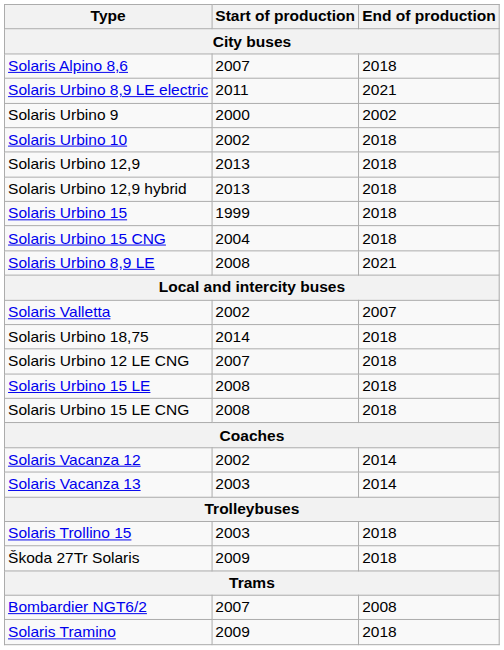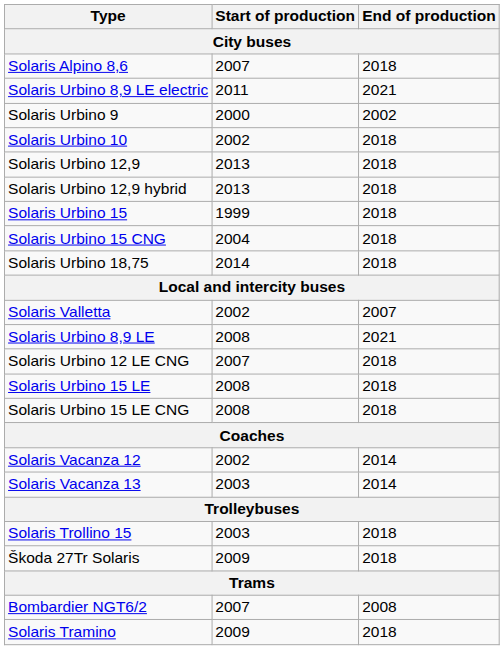rows swapped: Solaris Urbino 18,75 <-> Solaris Urbino 8,9 LE
